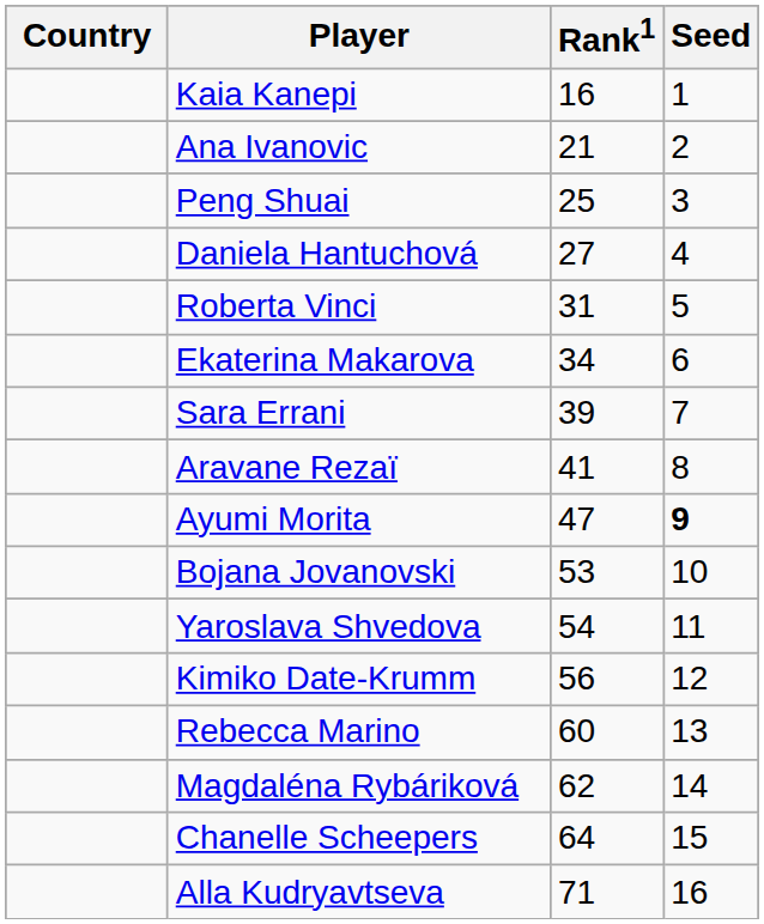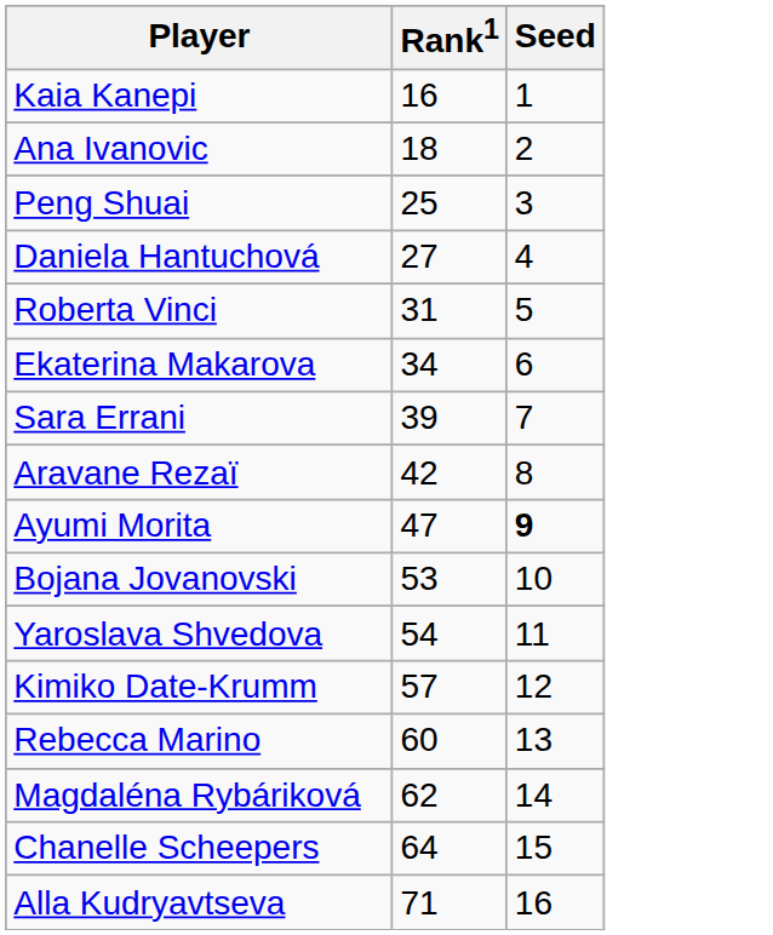- column: Country
Ana Ivanovic | Rank1: 21 -> 18
Aravane Rezaï | Rank1: 41 -> 42
Kimiko Date-Krumm | Rank1: 56 -> 57
